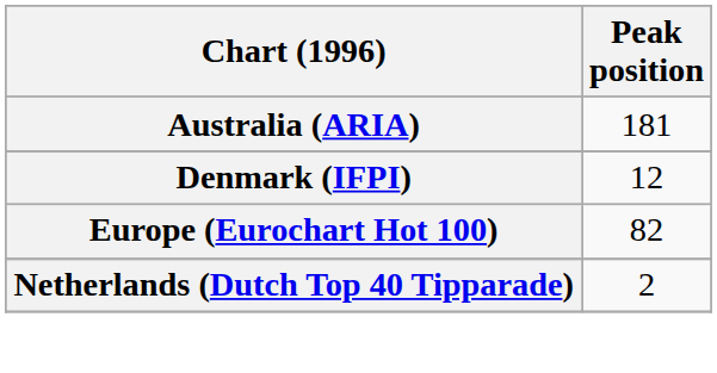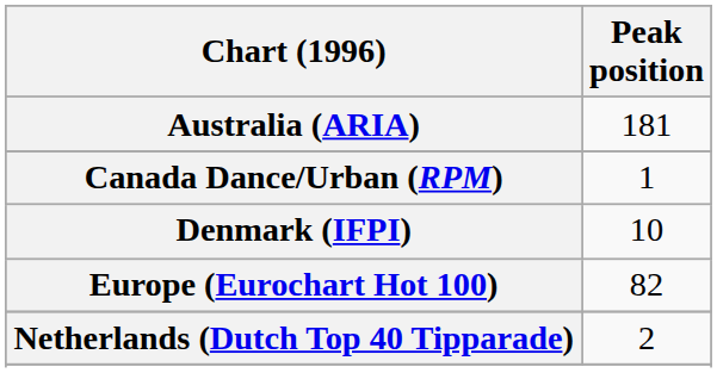+ row: Canada Dance/Urban (RPM) | 1
Denmark (IFPI) | Peak position: 12 -> 10
